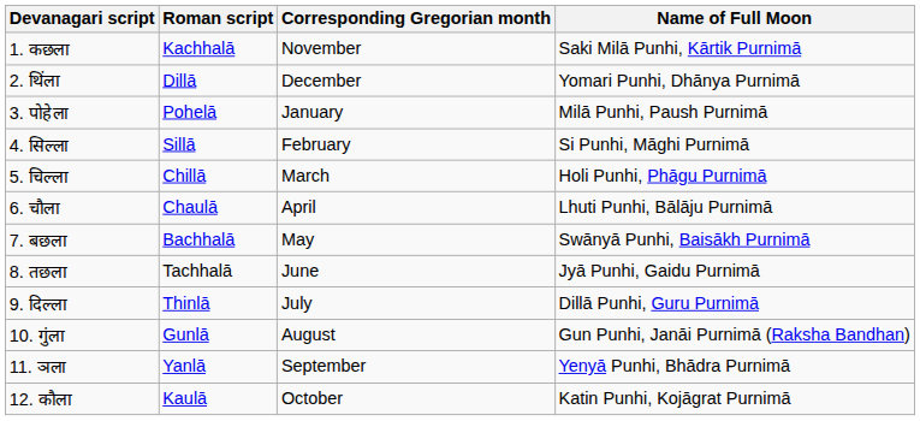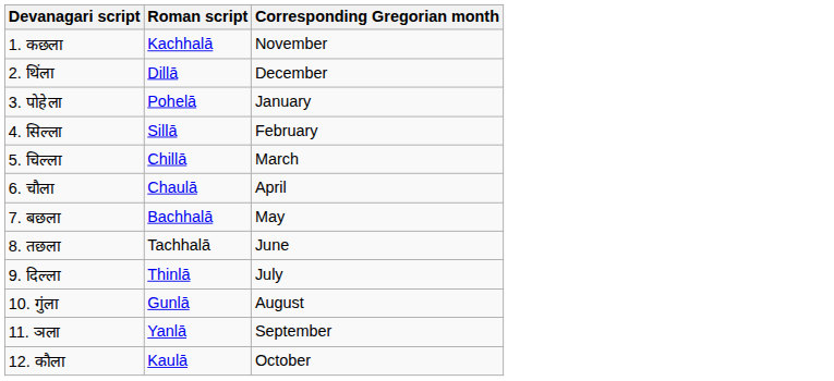- column: Name of Full Moon | Saki Milā Punhi, Kārtik Purnimā | Yomari Punhi, Dhānya Purnimā | Milā Punhi, Paush Purnimā | Si Punhi, Māghi Purnimā | Holi Punhi, Phāgu Purnimā | Lhuti Punhi, Bālāju Purnimā | Swānyā Punhi, Baisākh Purnimā | Jyā Punhi, Gaidu Purnimā | Dillā Punhi, Guru Purnimā | Gun Punhi, Janāi Purnimā (Raksha Bandhan) | Yenyā Punhi, Bhādra Purnimā | Katin Punhi, Kojāgrat Purnimā
